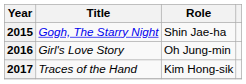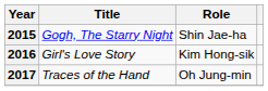2016 | Role: Oh Jung-min -> Kim Hong-sik
2017 | Role: Kim Hong-sik -> Oh Jung-min
